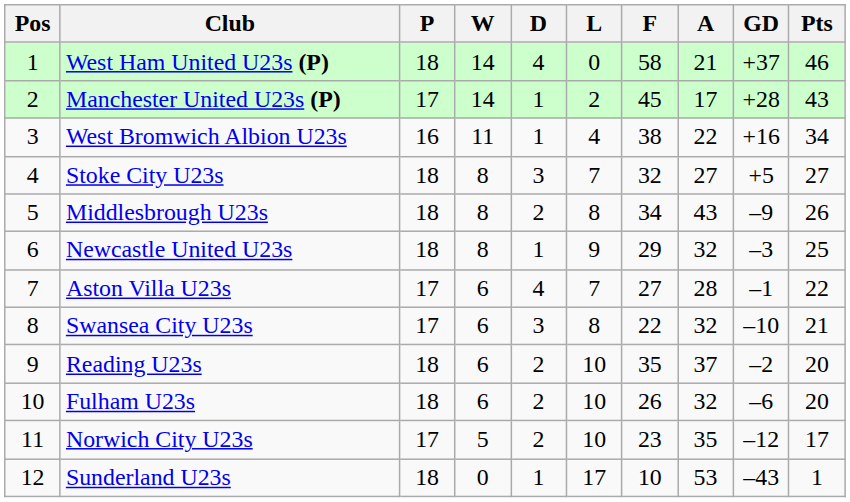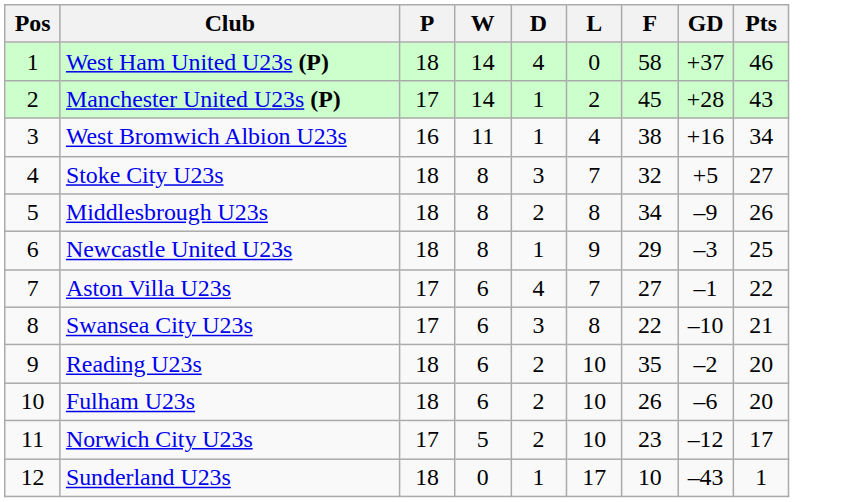- column: A | 21 | 17 | 22 | 27 | 43 | 32 | 28 | 32 | 37 | 32 | 35 | 53
